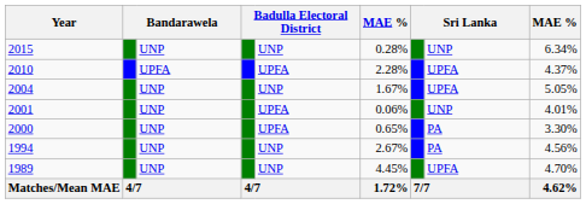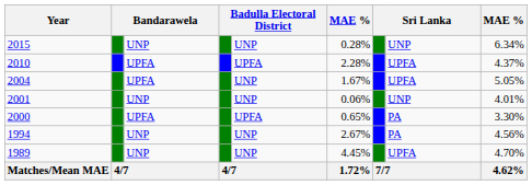2004 | column 3: UNP -> UPFA
2001 | column 5: UPFA -> UNP
2000 | column 3: UNP -> UPFA
